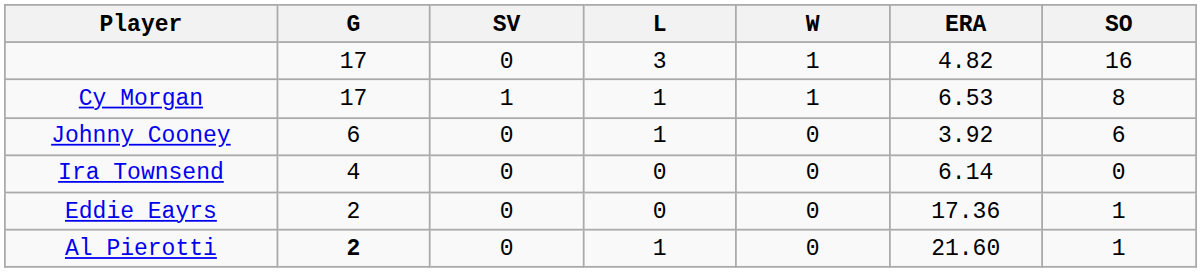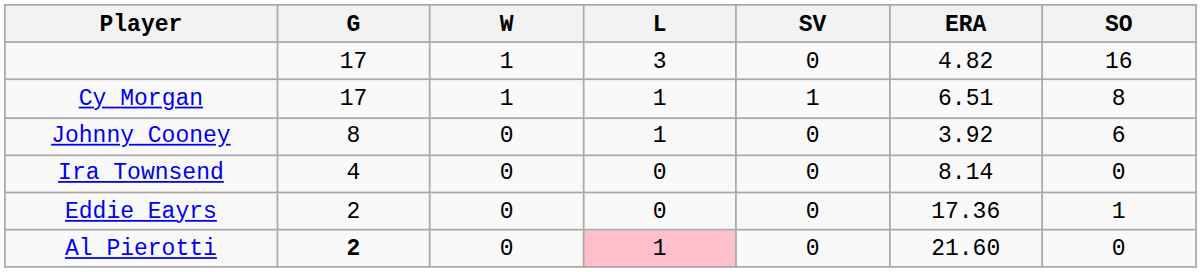columns swapped: W <-> SV
Cy Morgan | ERA: 6.53 -> 6.51
Johnny Cooney | G: 6 -> 8
Ira Townsend | ERA: 6.14 -> 8.14
Al Pierotti | L: no background -> pink background
Al Pierotti | SO: 1 -> 0
